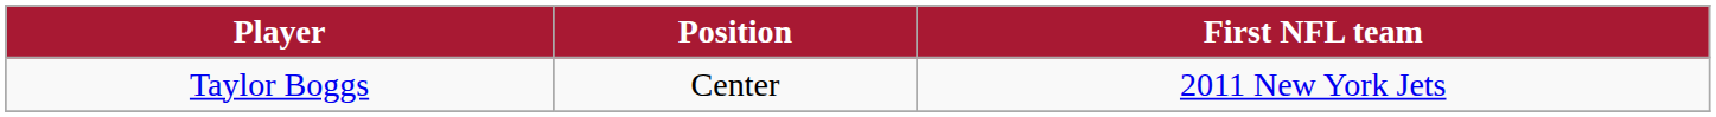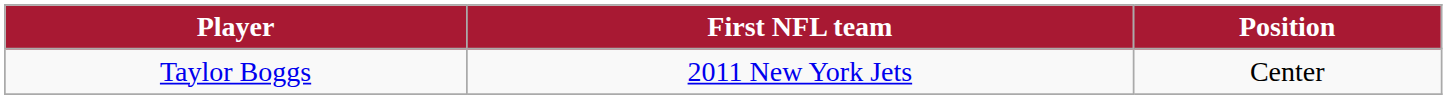columns swapped: Position <-> First NFL team
